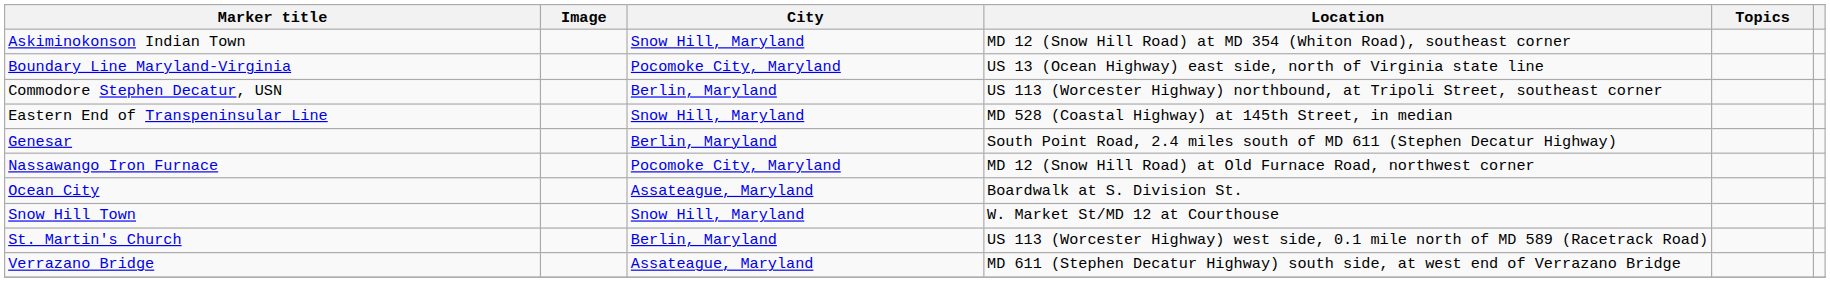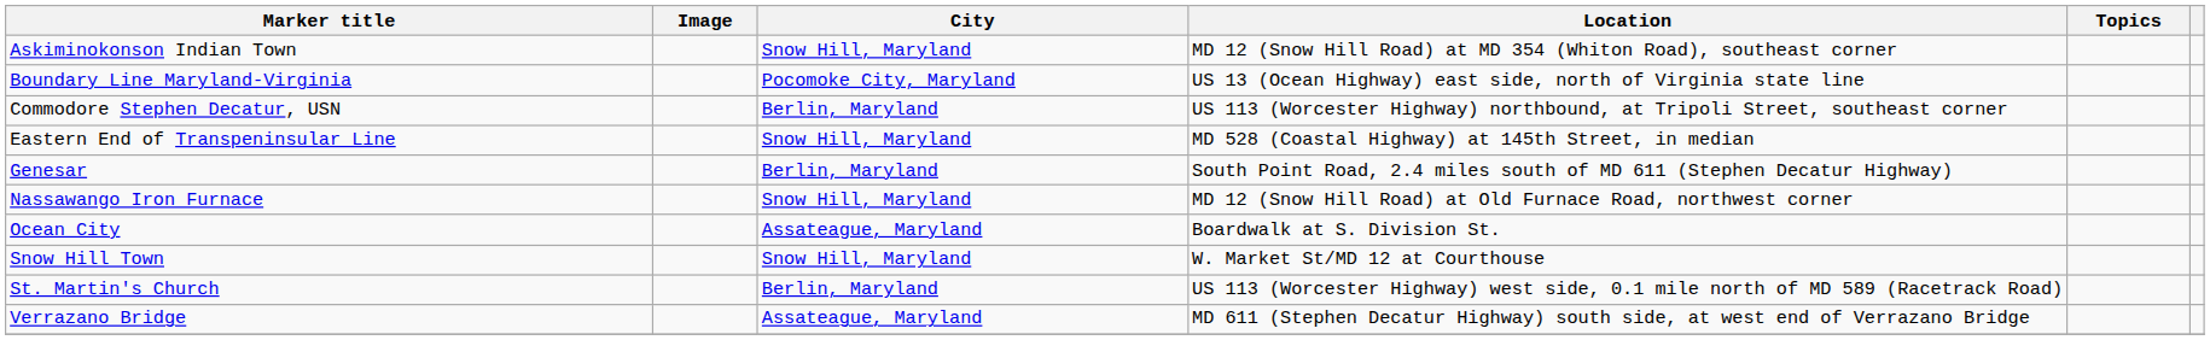Nassawango Iron Furnace | City: Pocomoke City, Maryland -> Snow Hill, Maryland
